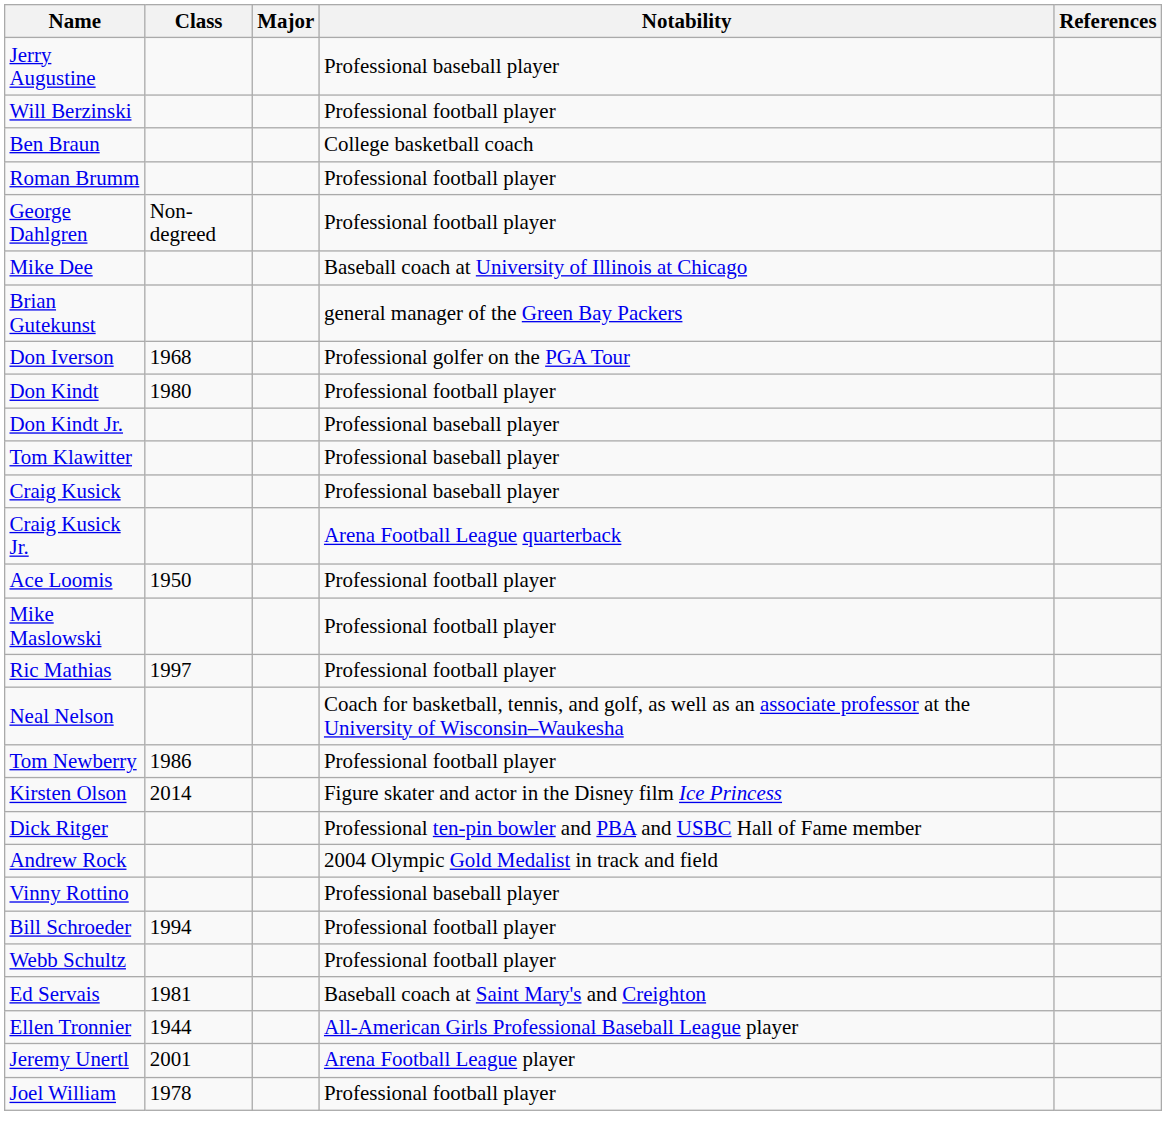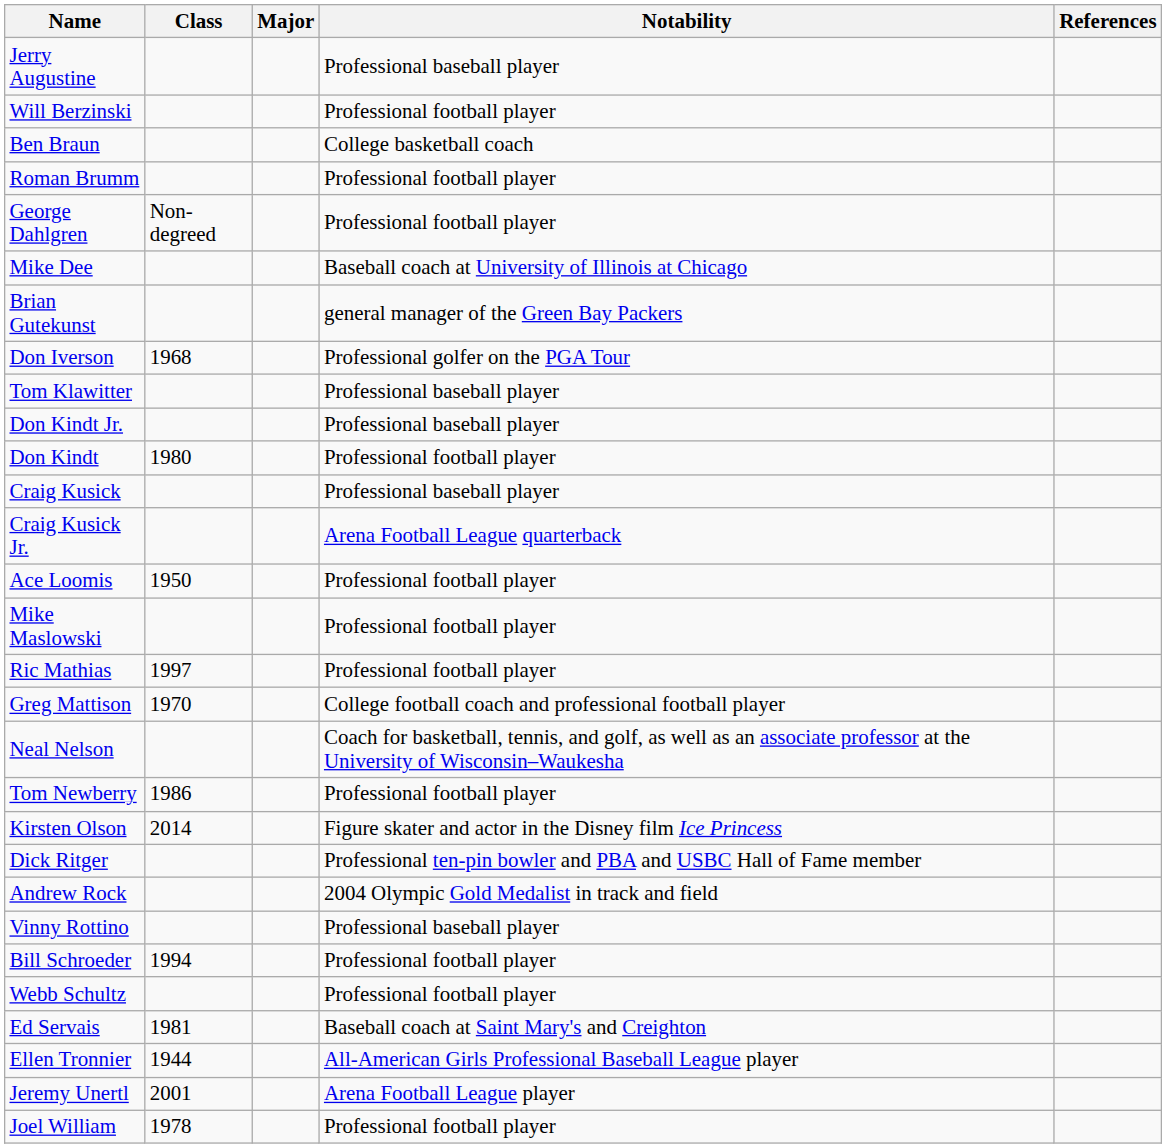rows swapped: Don Kindt <-> Tom Klawitter
+ row: Greg Mattison | 1970 | College football coach and professional football player
